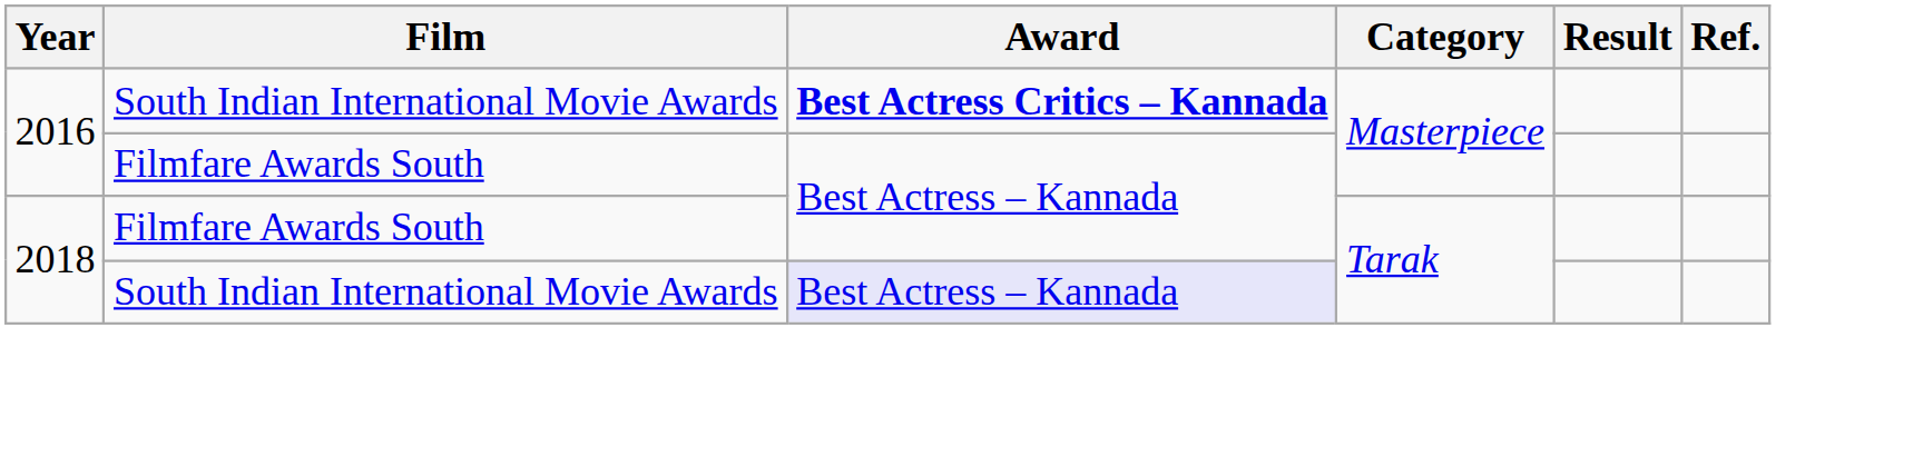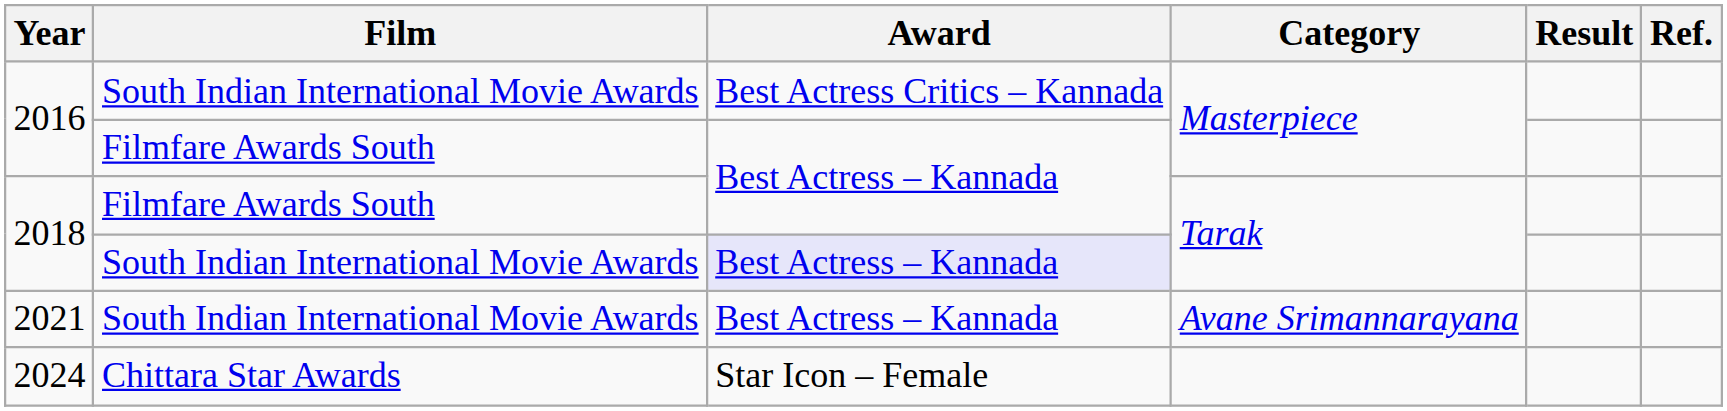2016 / South Indian International Movie Awards | Award: bold -> normal
+ row: 2021 | South Indian International Movie Awards | Best Actress – Kannada | Avane Srimannarayana
+ row: 2024 | Chittara Star Awards | Star Icon – Female
